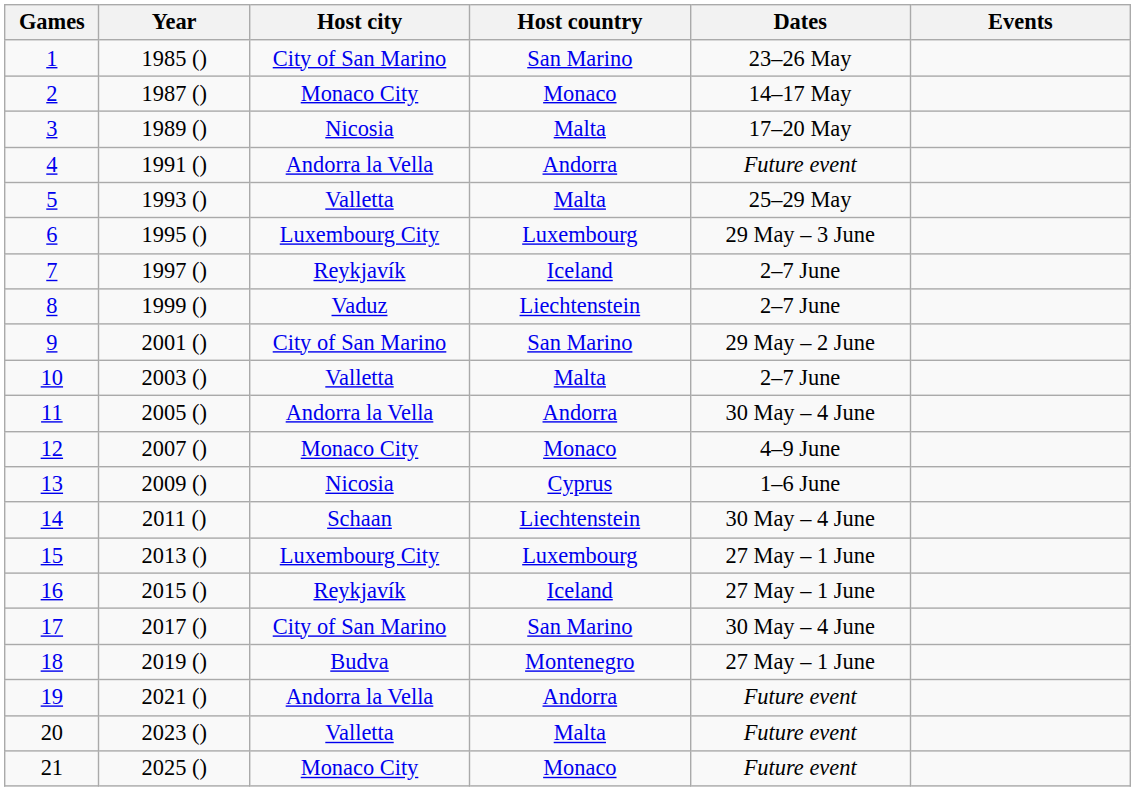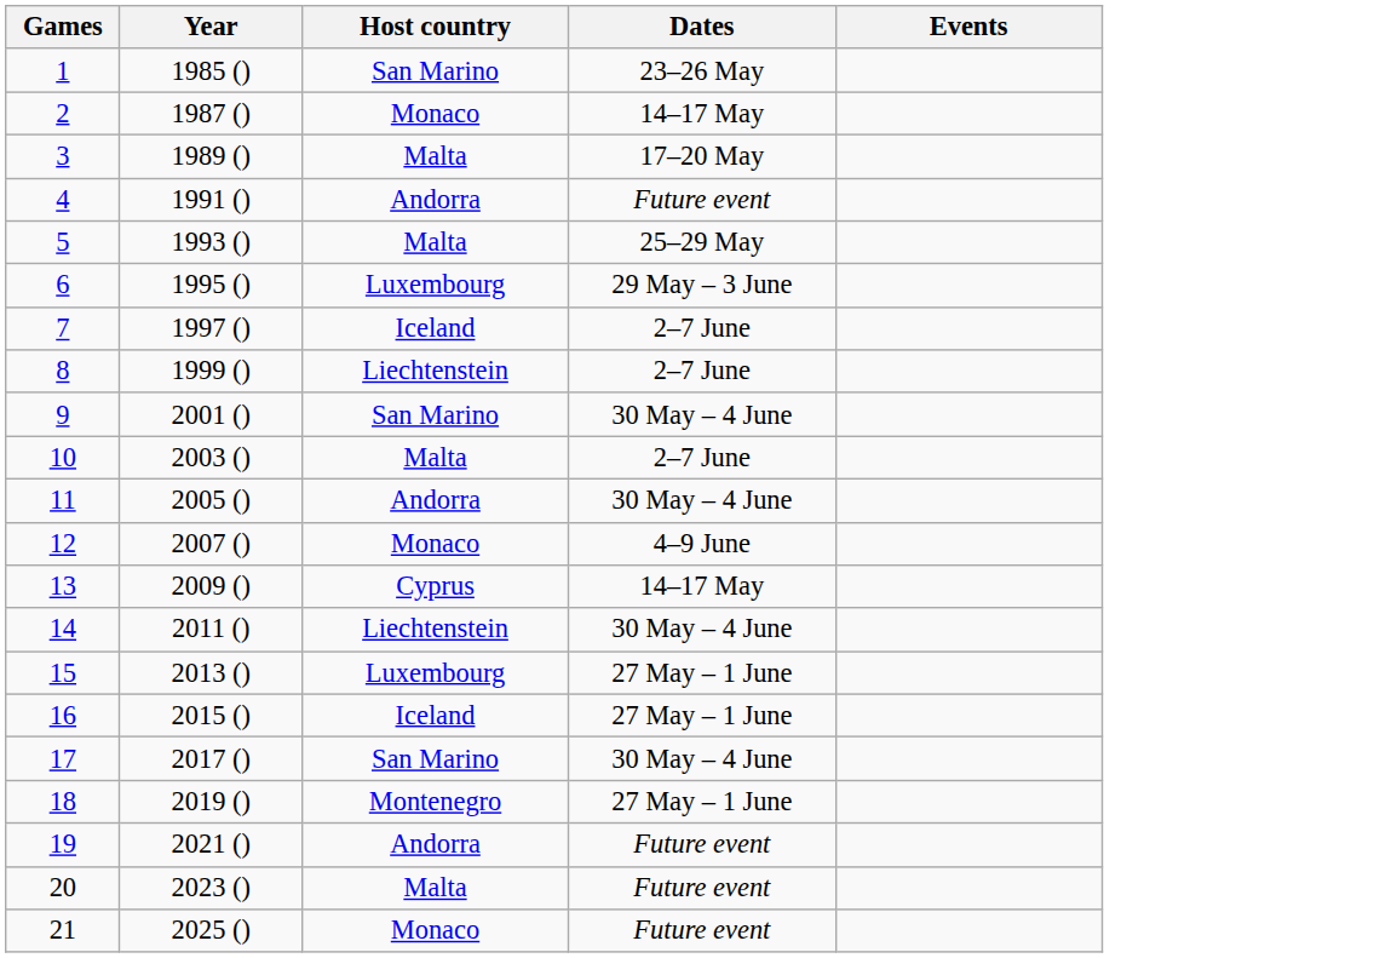- column: Host city | City of San Marino | Monaco City | Nicosia | Andorra la Vella | Valletta | Luxembourg City | Reykjavík | Vaduz | City of San Marino | Valletta | Andorra la Vella | Monaco City | Nicosia | Schaan | Luxembourg City | Reykjavík | City of San Marino | Budva | Andorra la Vella | Valletta | Monaco City
9 | Dates: 29 May – 2 June -> 30 May – 4 June
13 | Dates: 1–6 June -> 14–17 May
